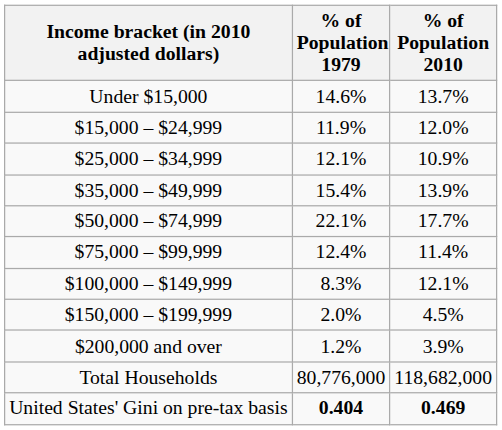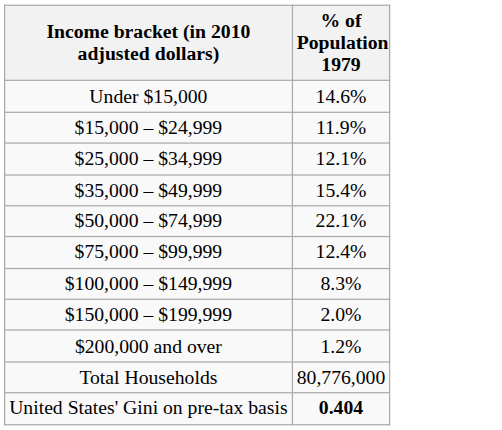- column: % of Population 2010 | 13.7% | 12.0% | 10.9% | 13.9% | 17.7% | 11.4% | 12.1% | 4.5% | 3.9% | 118,682,000 | 0.469
